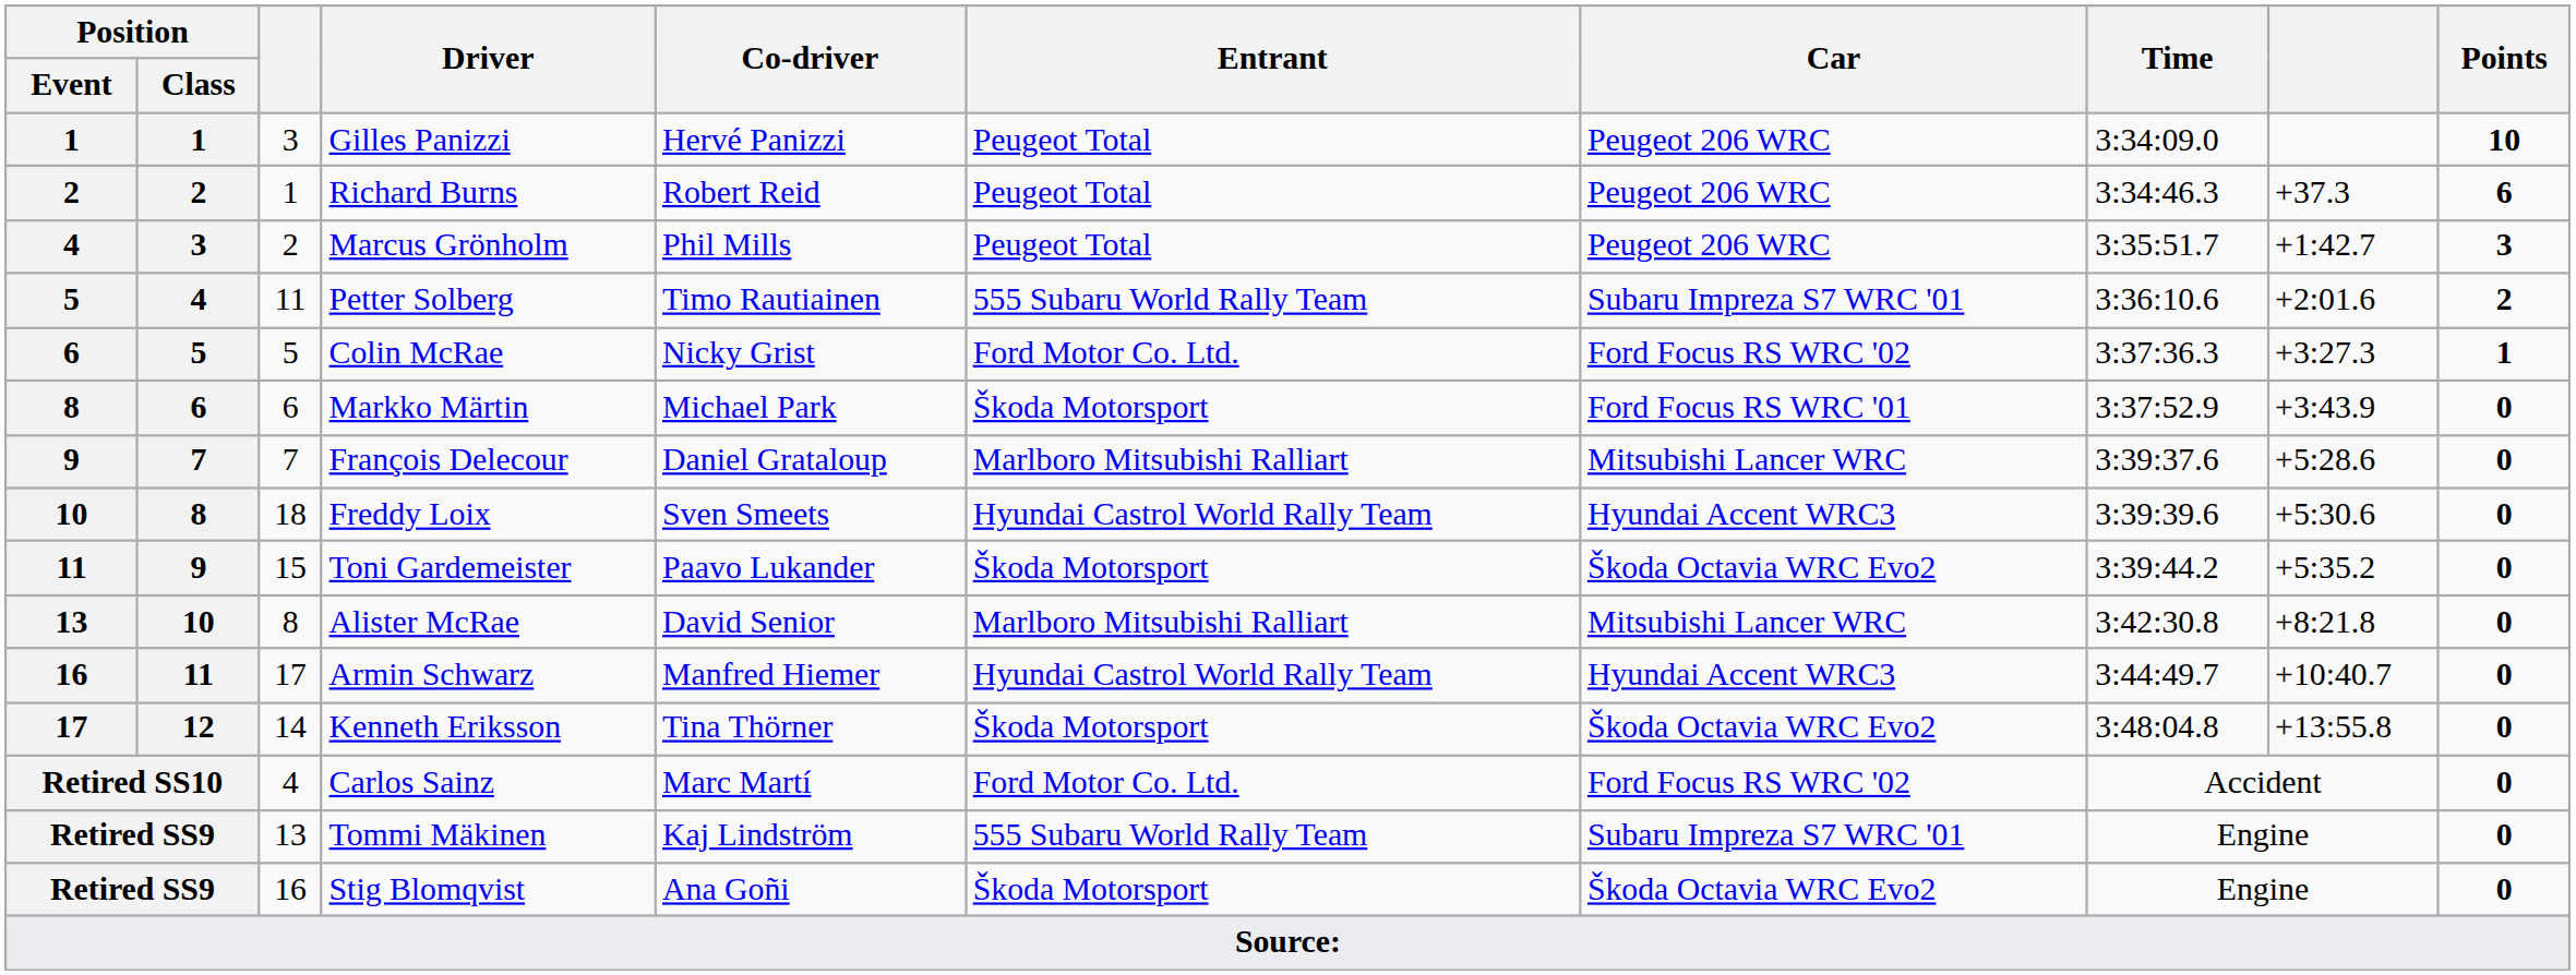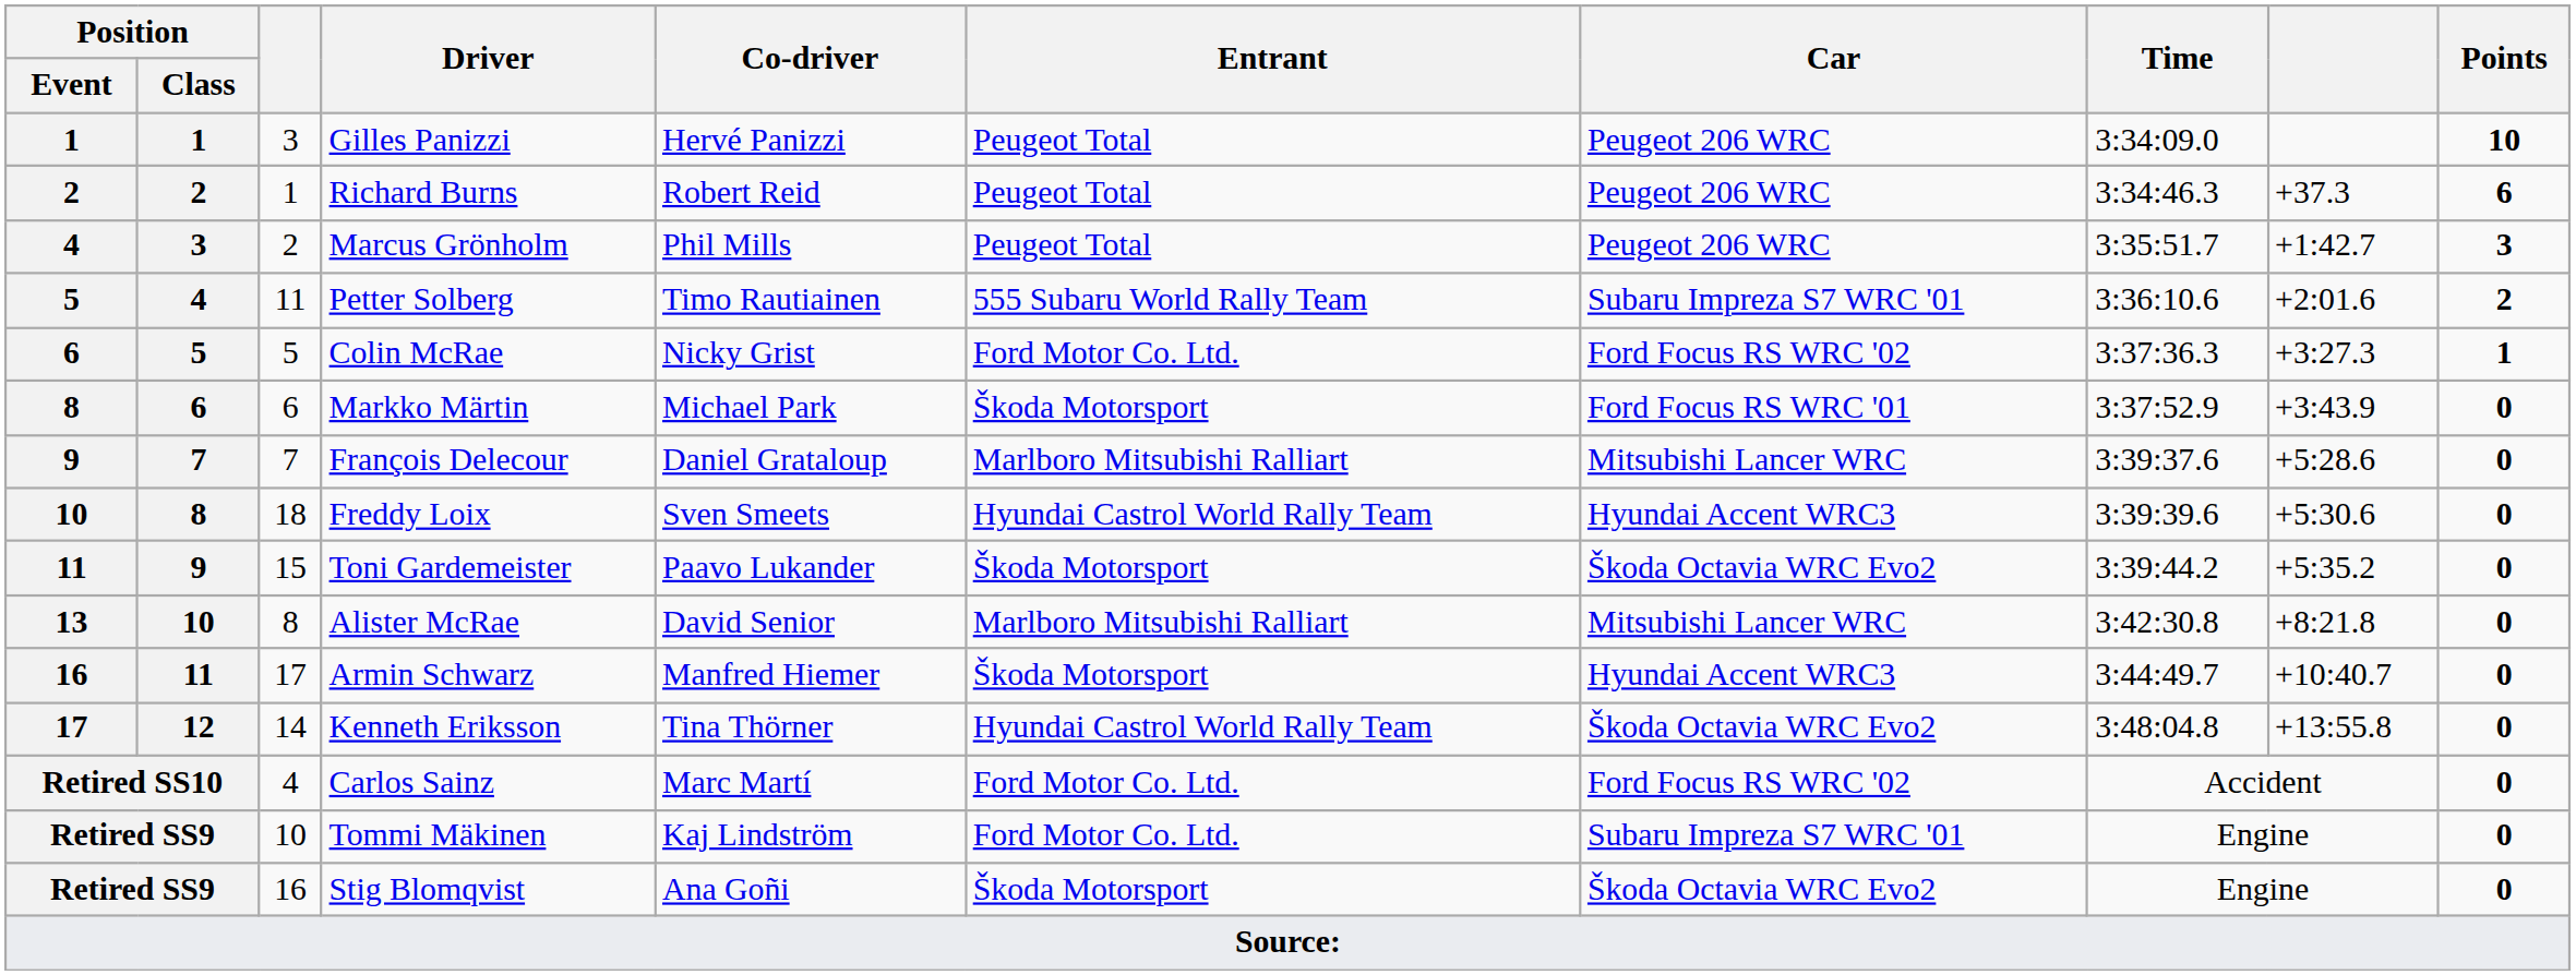Armin Schwarz | Entrant: Hyundai Castrol World Rally Team -> Škoda Motorsport
Kenneth Eriksson | Entrant: Škoda Motorsport -> Hyundai Castrol World Rally Team
Tommi Mäkinen | column 3: 13 -> 10
Tommi Mäkinen | Entrant: 555 Subaru World Rally Team -> Ford Motor Co. Ltd.
